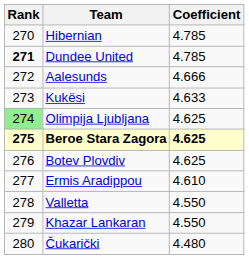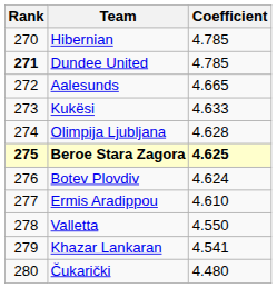Aalesunds | Coefficient: 4.666 -> 4.665
Olimpija Ljubljana | Rank: lightgreen background -> no background
Olimpija Ljubljana | Coefficient: 4.625 -> 4.628
Botev Plovdiv | Coefficient: 4.625 -> 4.624
Khazar Lankaran | Coefficient: 4.550 -> 4.541
